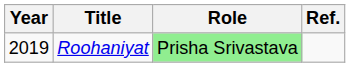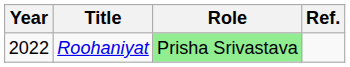Roohaniyat | Year: 2019 -> 2022
